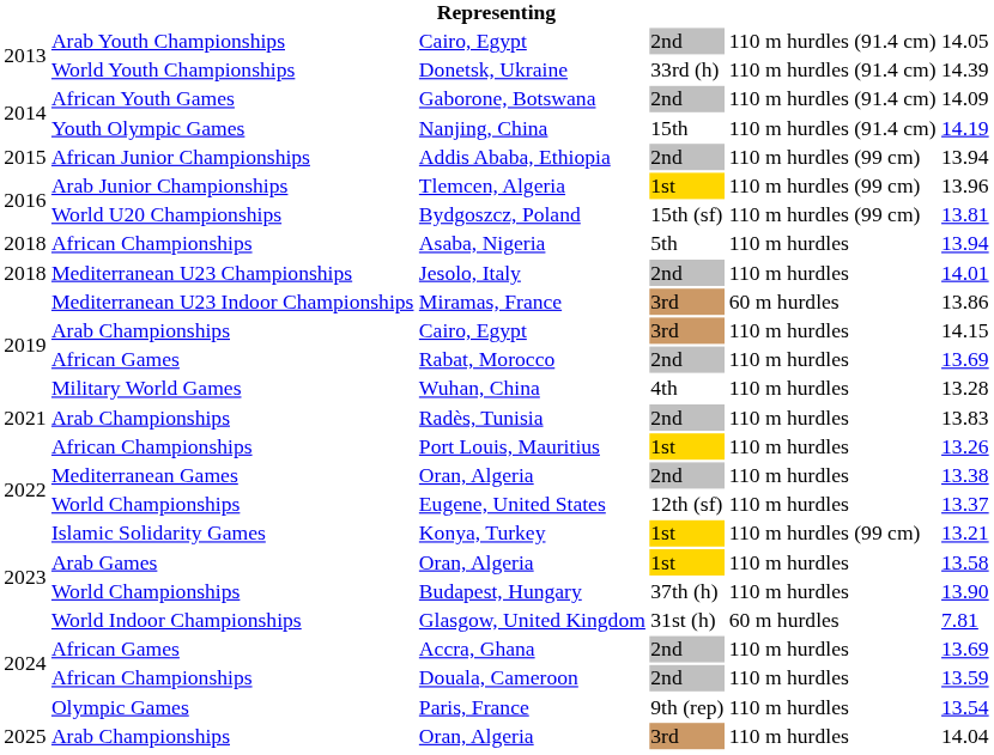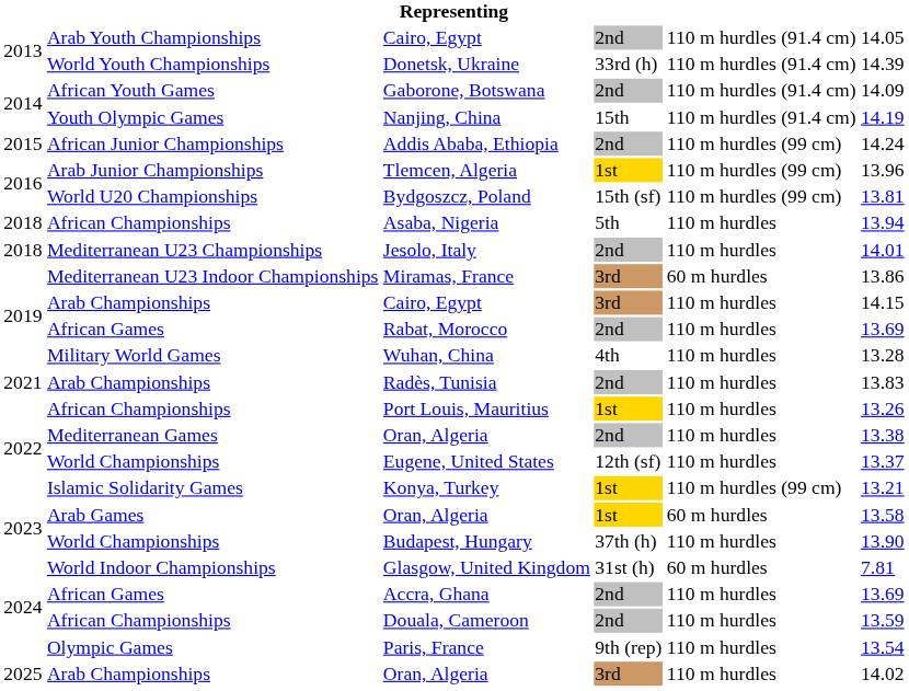Addis Ababa, Ethiopia | column 6: 13.94 -> 14.24
Arab Games / Oran, Algeria | column 5: 110 m hurdles -> 60 m hurdles
Arab Championships / Oran, Algeria | column 6: 14.04 -> 14.02
